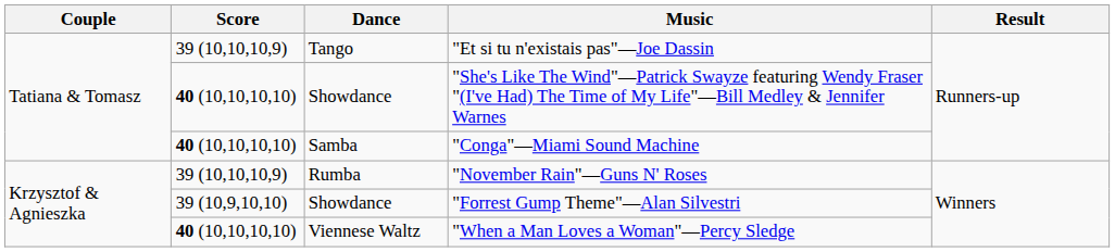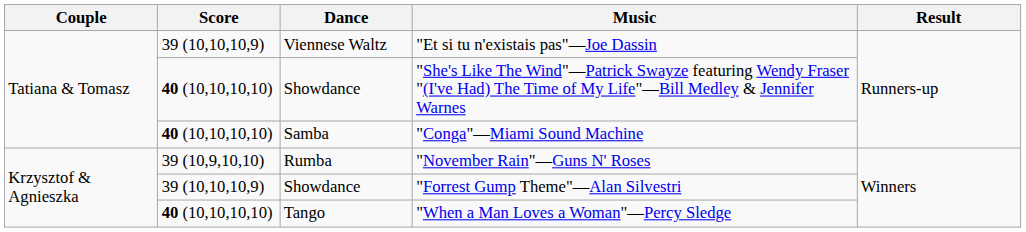"Et si tu n'existais pas"—Joe Dassin | Dance: Tango -> Viennese Waltz
"November Rain"—Guns N' Roses | Score: 39 (10,10,10,9) -> 39 (10,9,10,10)
"Forrest Gump Theme"—Alan Silvestri | Score: 39 (10,9,10,10) -> 39 (10,10,10,9)
"When a Man Loves a Woman"—Percy Sledge | Dance: Viennese Waltz -> Tango
